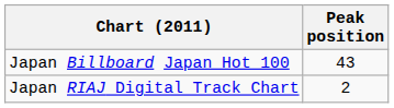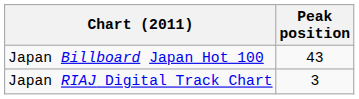Japan RIAJ Digital Track Chart | Peak position: 2 -> 3
